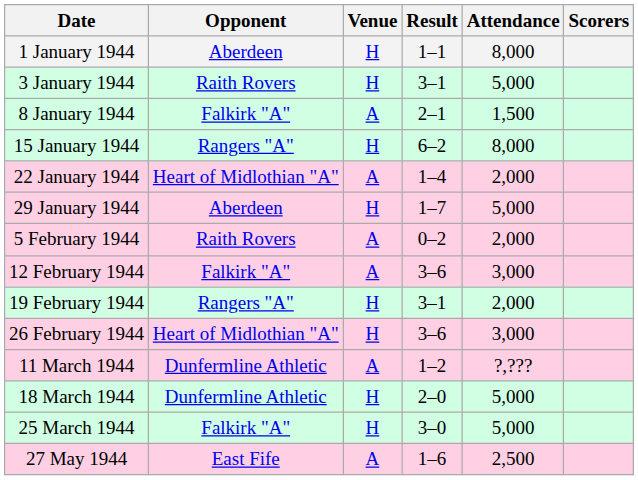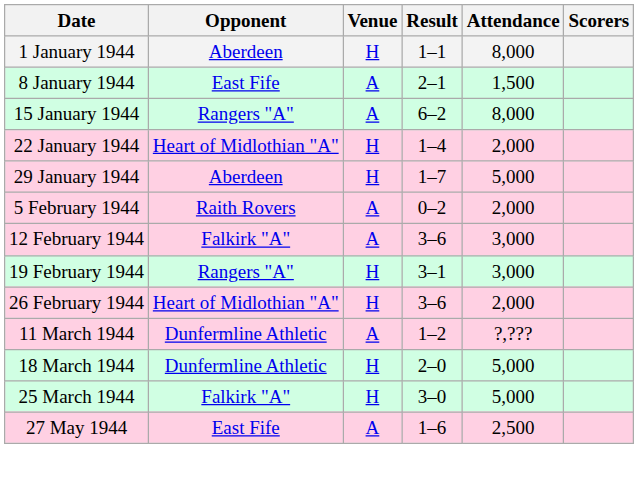- row: 3 January 1944 | Raith Rovers | H | 3–1 | 5,000
8 January 1944 | Opponent: Falkirk "A" -> East Fife
15 January 1944 | Venue: H -> A
22 January 1944 | Venue: A -> H
19 February 1944 | Attendance: 2,000 -> 3,000
26 February 1944 | Attendance: 3,000 -> 2,000
